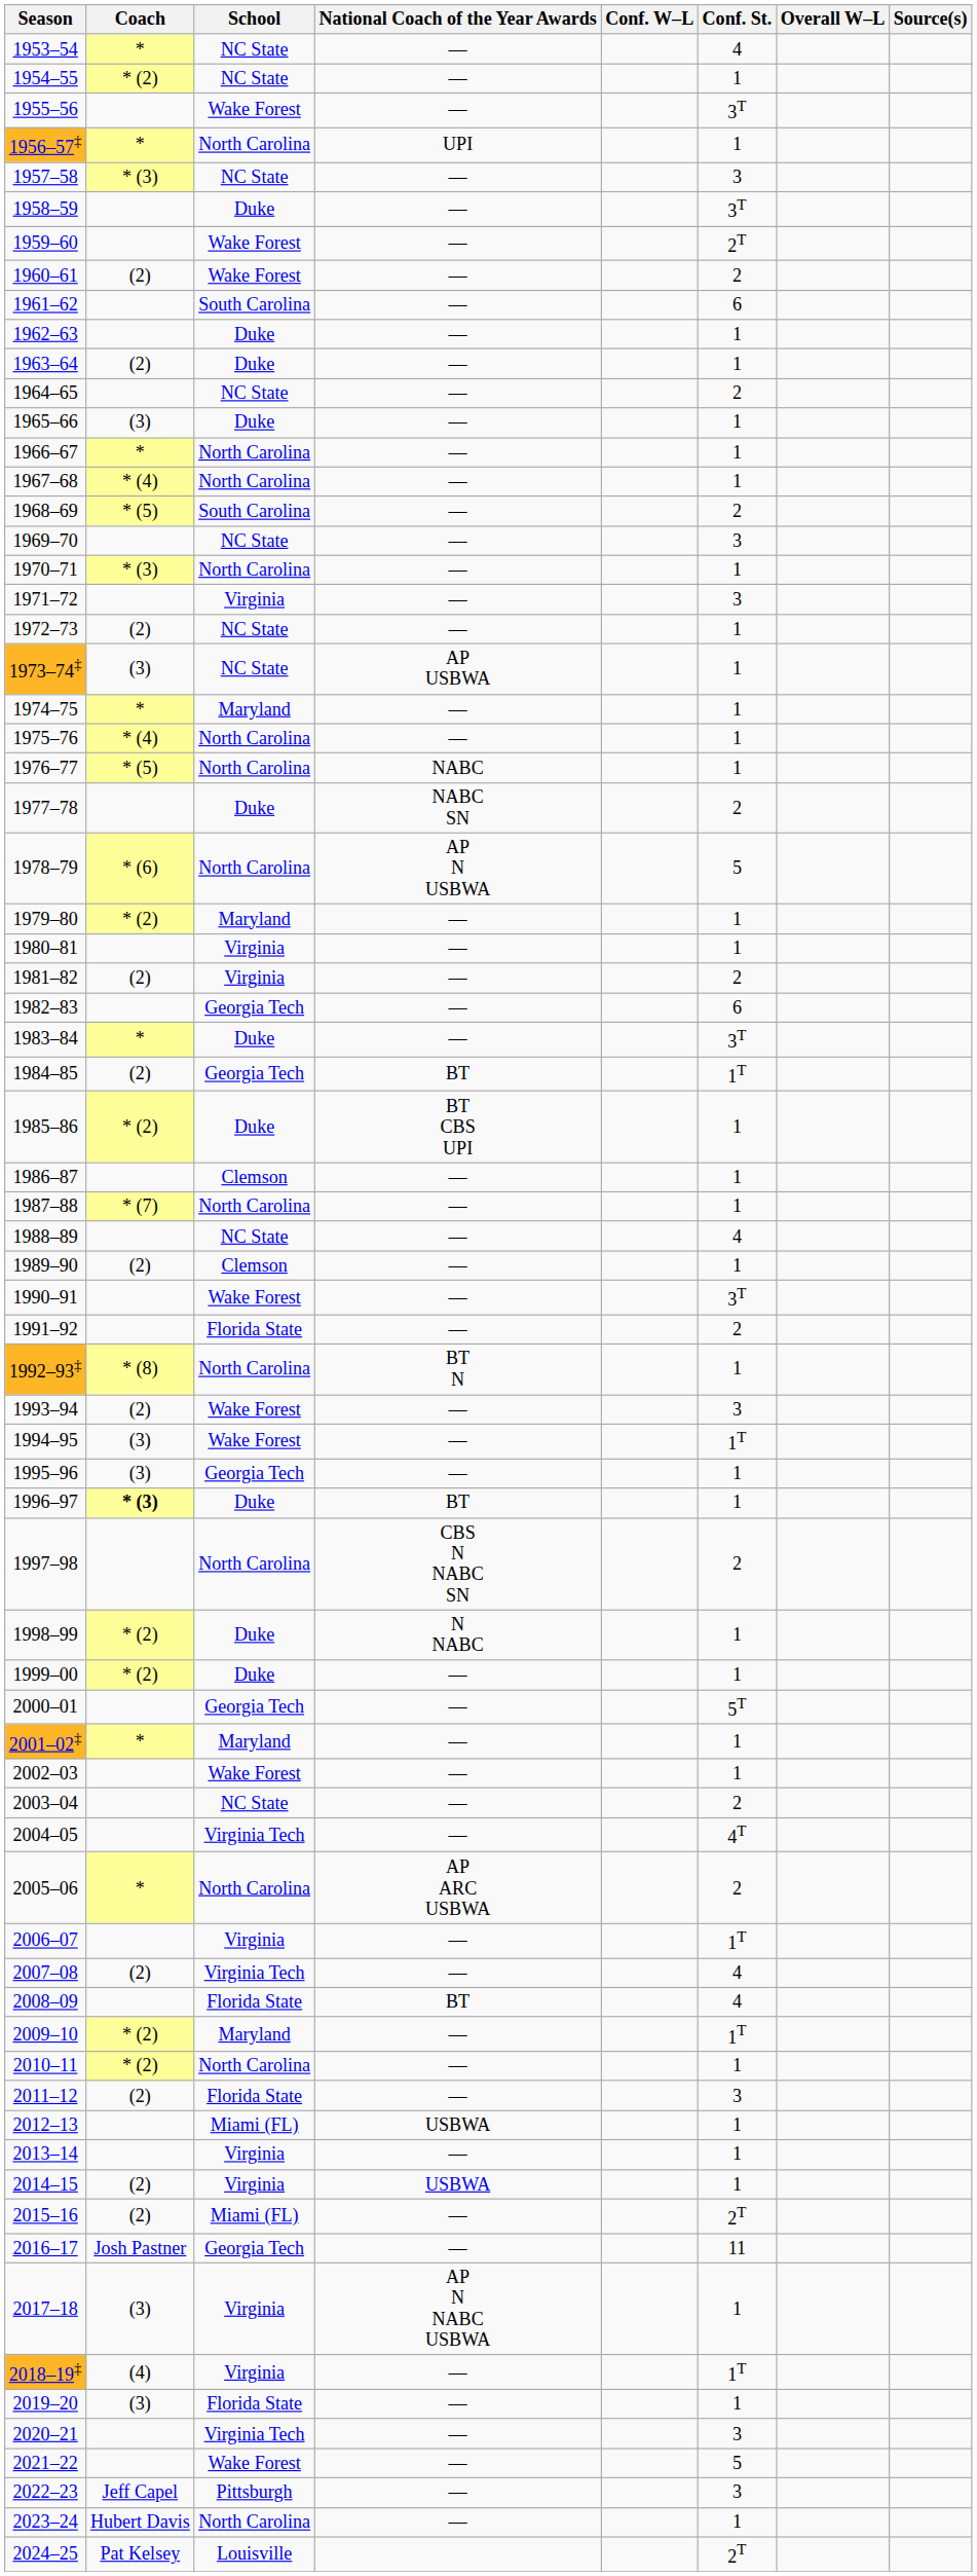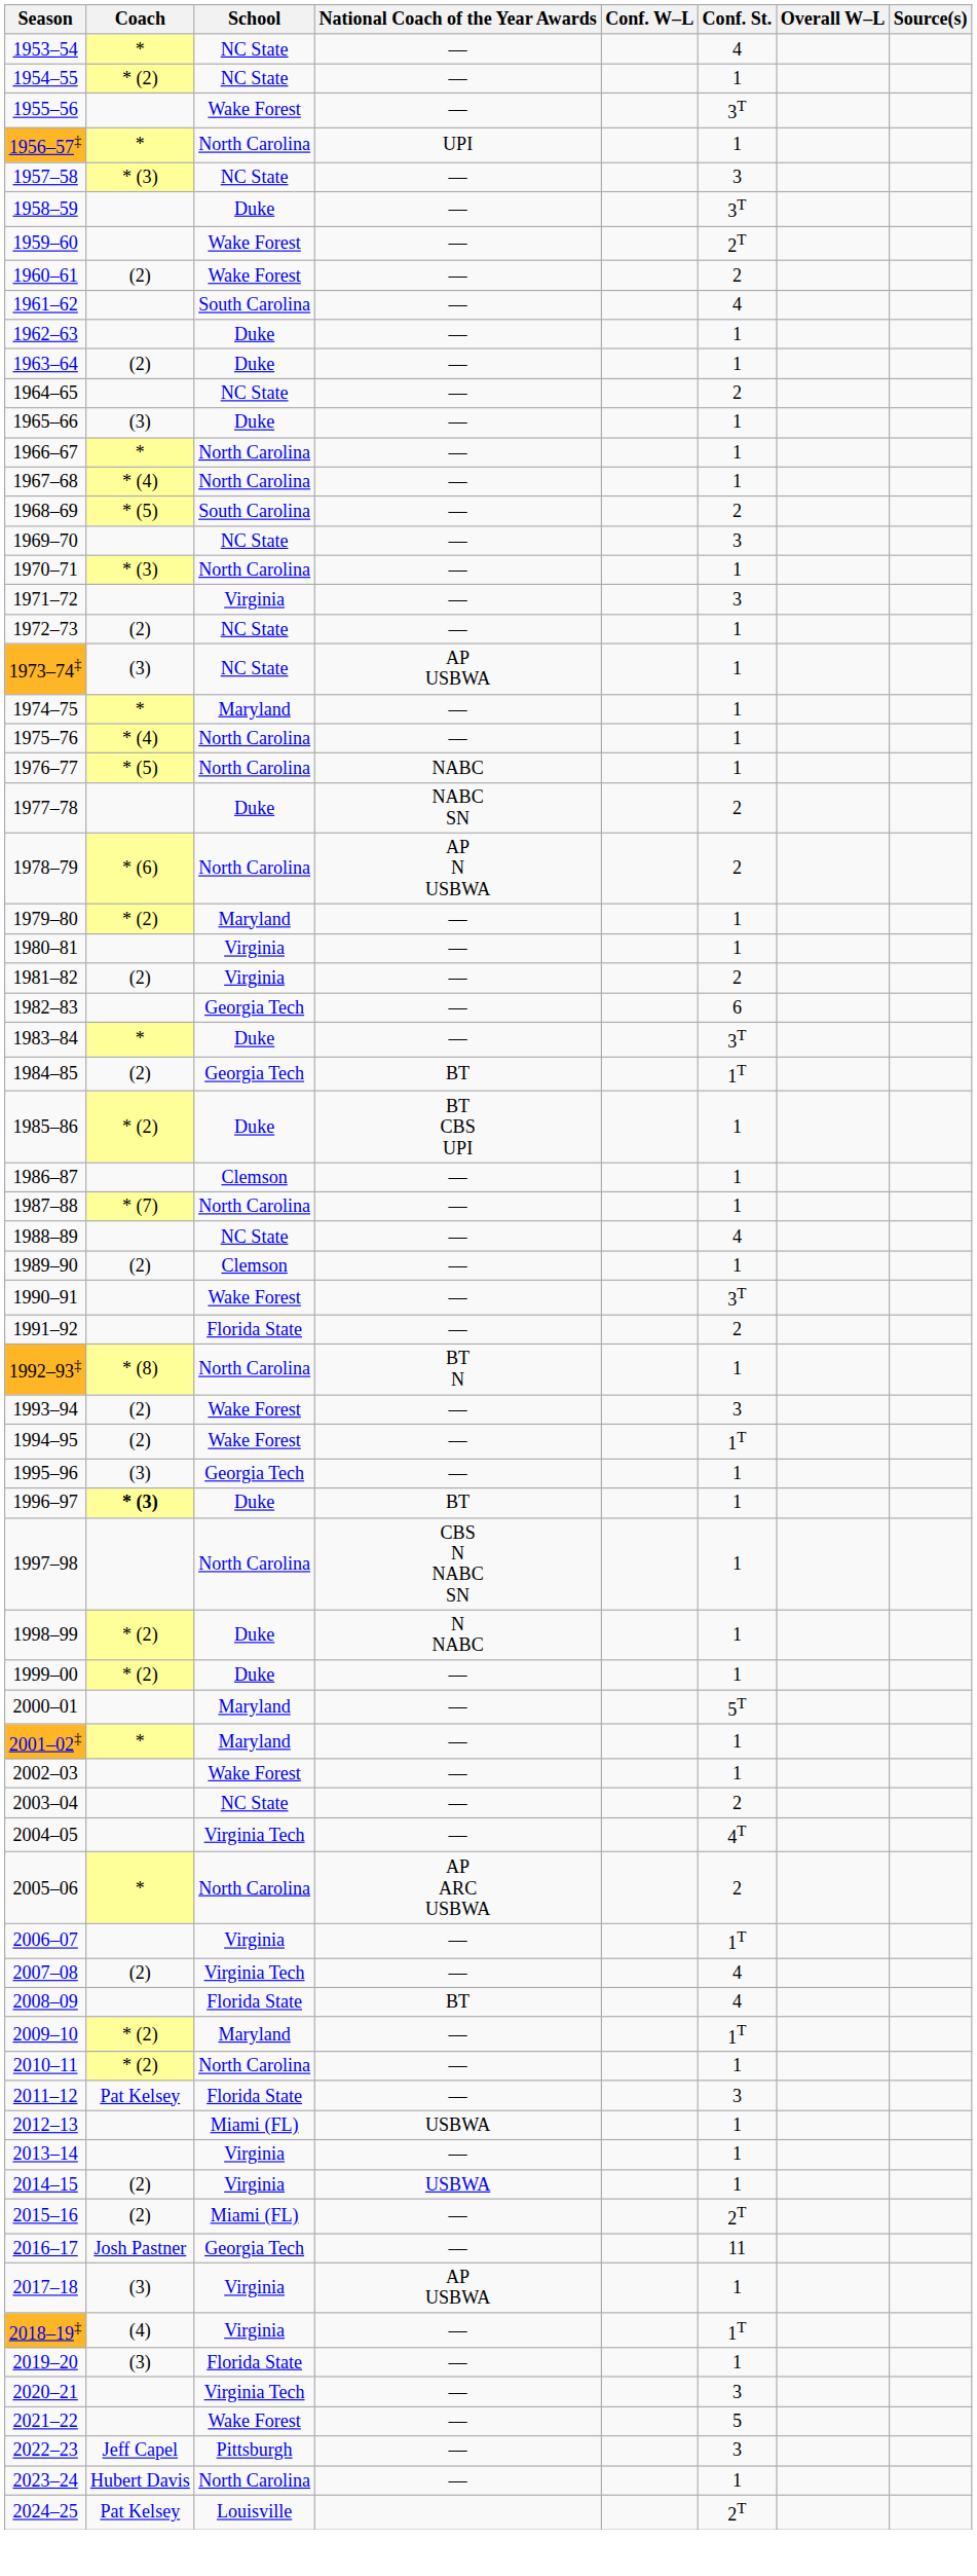1961–62 | Conf. St.: 6 -> 4
1978–79 | Conf. St.: 5 -> 2
1994–95 | Coach: (3) -> (2)
1997–98 | Conf. St.: 2 -> 1
2000–01 | School: Georgia Tech -> Maryland
2011–12 | Coach: (2) -> Pat Kelsey
2017–18 | National Coach of the Year Awards: AP N NABC USBWA -> AP USBWA
